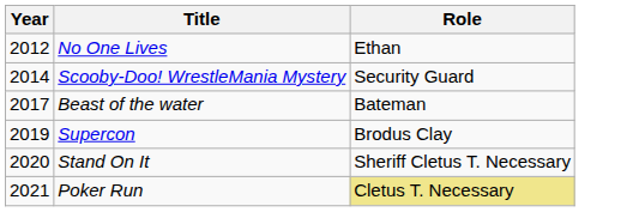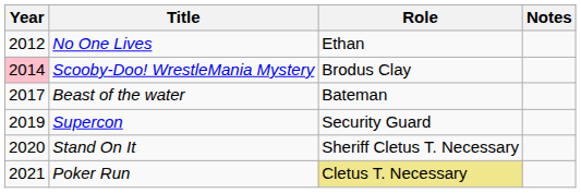+ column: Notes
Scooby-Doo! WrestleMania Mystery | Year: no background -> pink background
Scooby-Doo! WrestleMania Mystery | Role: Security Guard -> Brodus Clay
Supercon | Role: Brodus Clay -> Security Guard
